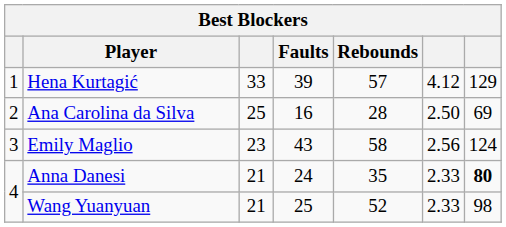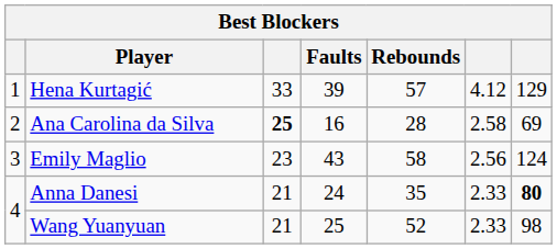Ana Carolina da Silva | column 3: normal -> bold
Ana Carolina da Silva | column 6: 2.50 -> 2.58
